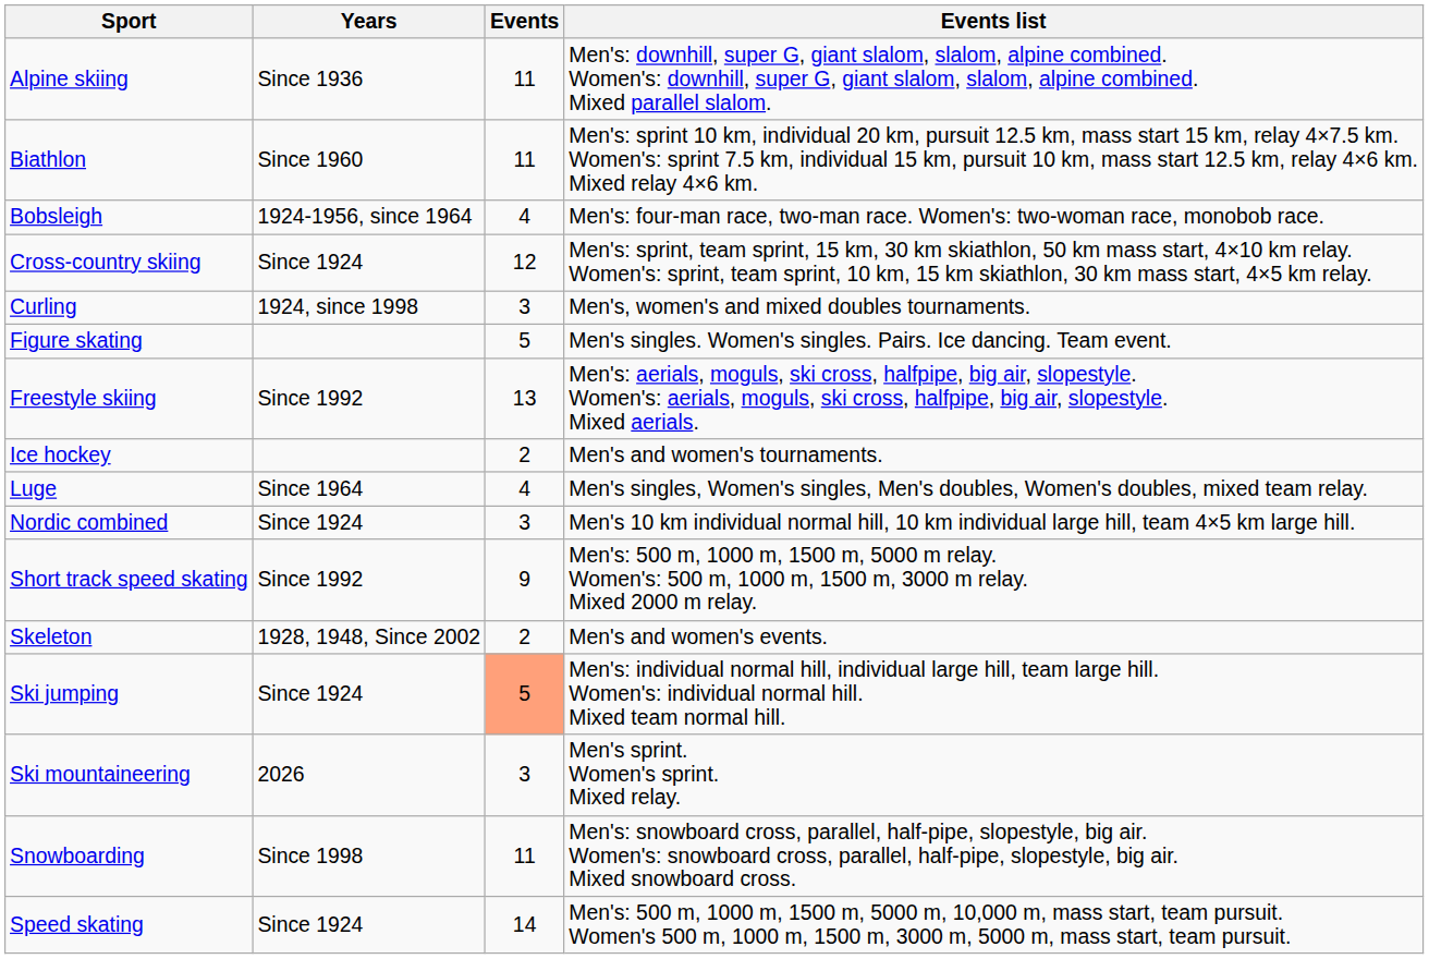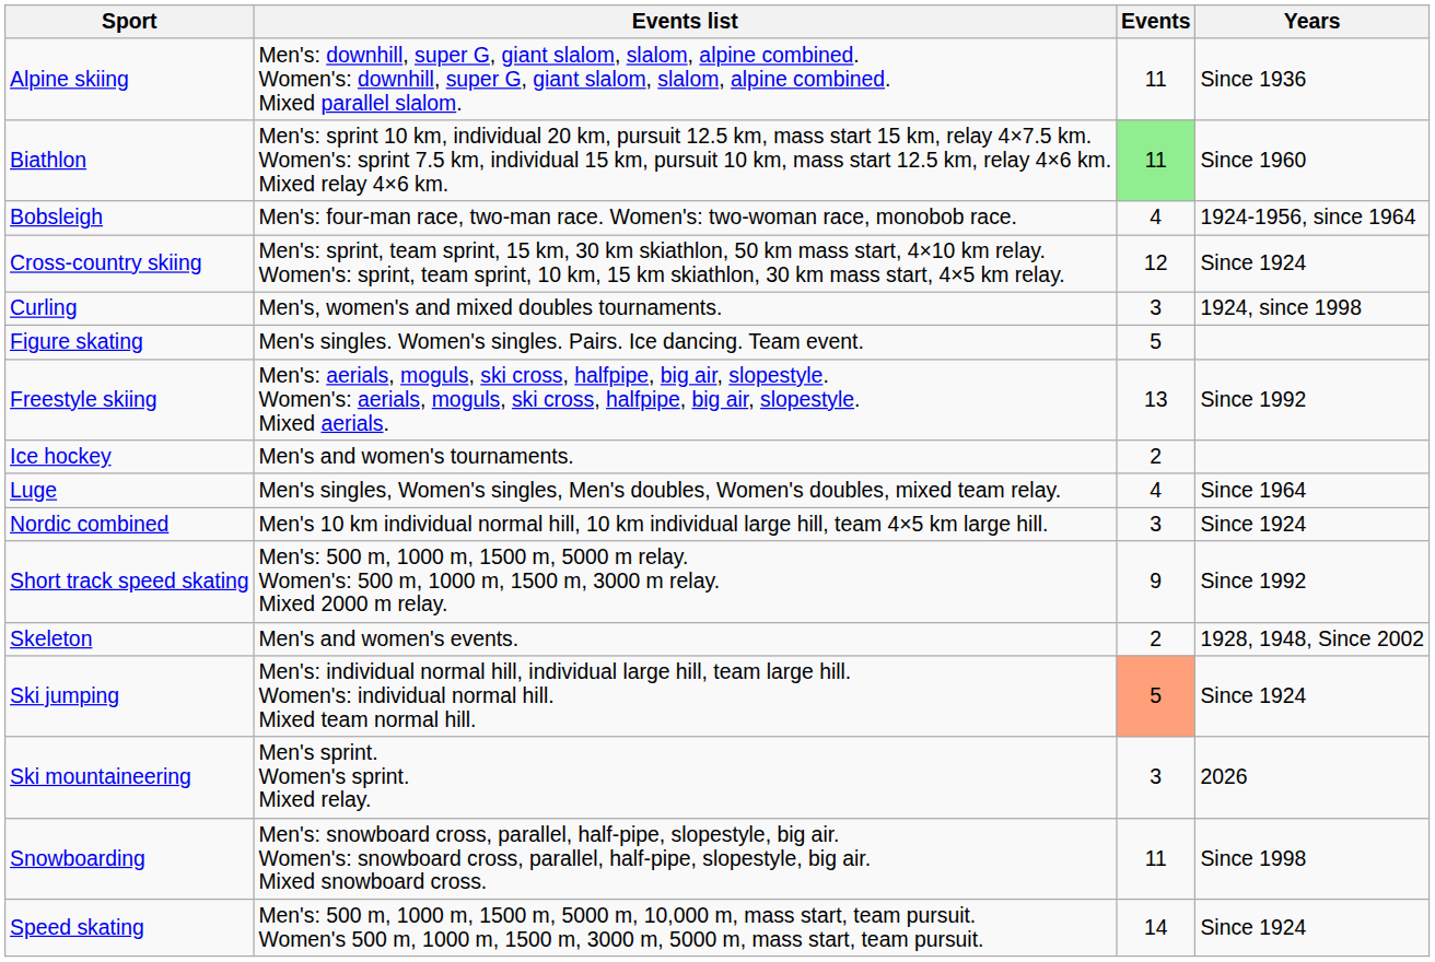columns swapped: Years <-> Events list
Biathlon | Events: no background -> lightgreen background
